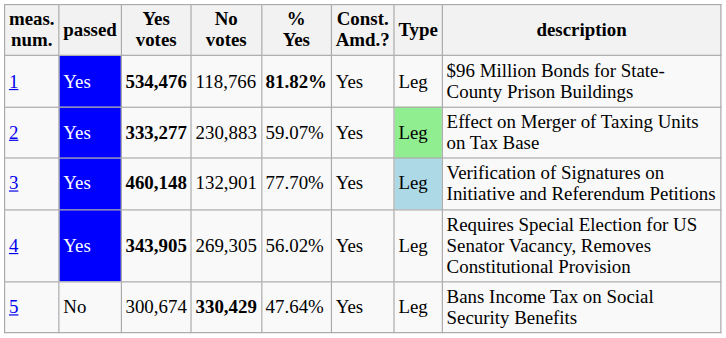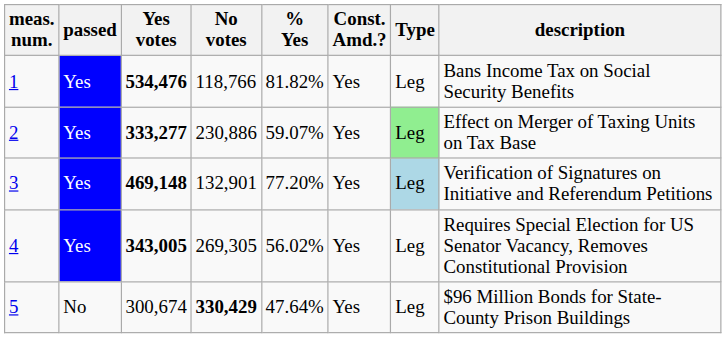1 | % Yes: bold -> normal
1 | description: $96 Million Bonds for State-County Prison Buildings -> Bans Income Tax on Social Security Benefits
2 | No votes: 230,883 -> 230,886
3 | Yes votes: 460,148 -> 469,148
3 | % Yes: 77.70% -> 77.20%
4 | Yes votes: 343,905 -> 343,005
5 | description: Bans Income Tax on Social Security Benefits -> $96 Million Bonds for State-County Prison Buildings
